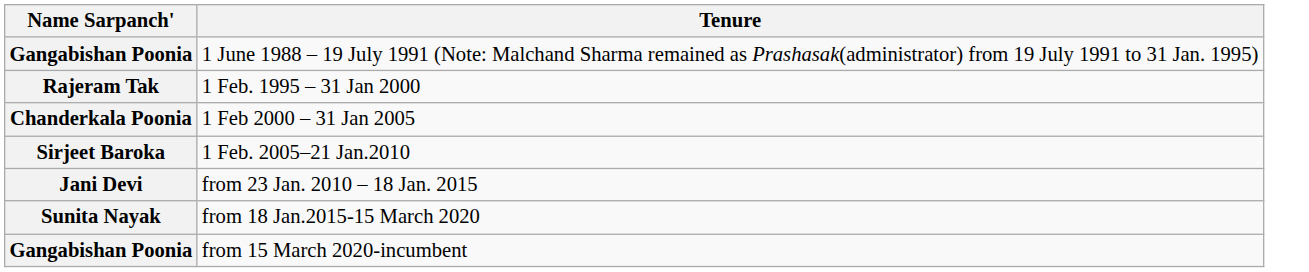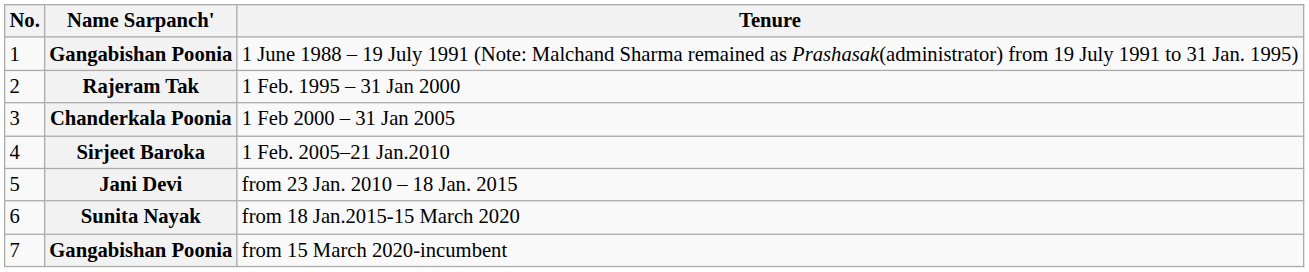+ column: No. | 1 | 2 | 3 | 4 | 5 | 6 | 7
